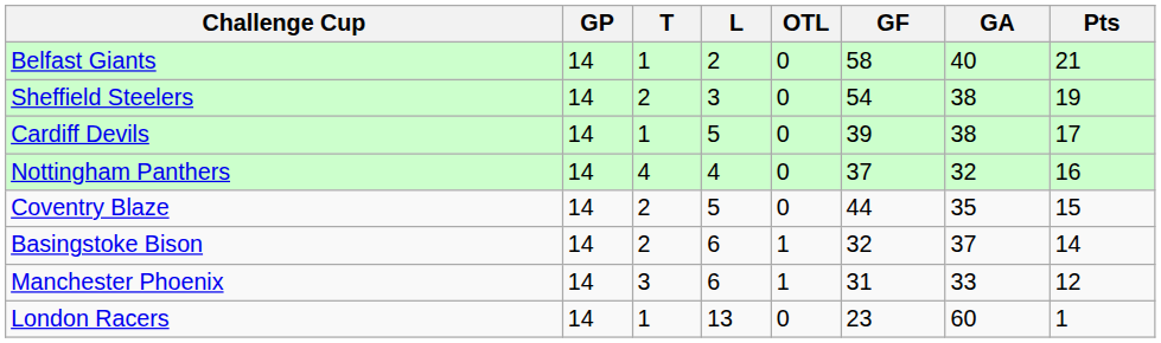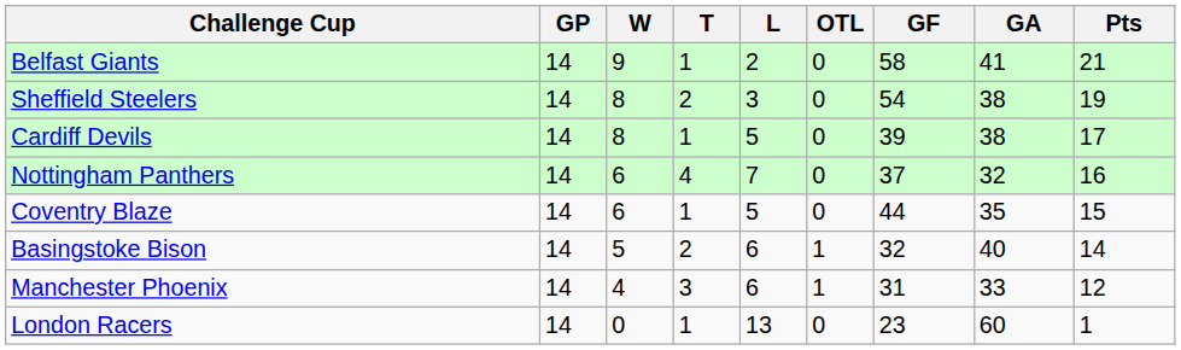+ column: W | 9 | 8 | 8 | 6 | 6 | 5 | 4 | 0
Belfast Giants | GA: 40 -> 41
Nottingham Panthers | L: 4 -> 7
Coventry Blaze | T: 2 -> 1
Basingstoke Bison | GA: 37 -> 40
